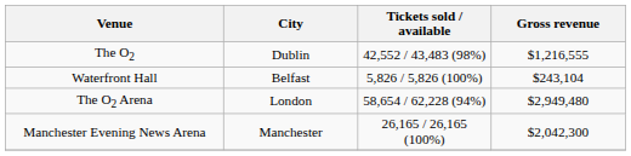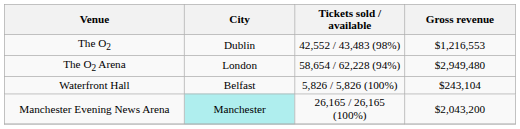The O2 | Gross revenue: $1,216,555 -> $1,216,553
rows swapped: Waterfront Hall <-> The O2 Arena
Manchester Evening News Arena | City: no background -> paleturquoise background
Manchester Evening News Arena | Gross revenue: $2,042,300 -> $2,043,200
